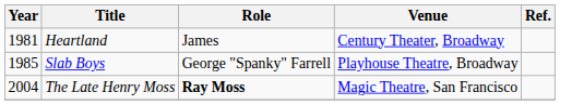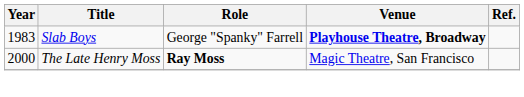- row: 1981 | Heartland | James | Century Theater, Broadway
Slab Boys | Year: 1985 -> 1983
Slab Boys | Venue: normal -> bold
The Late Henry Moss | Year: 2004 -> 2000
